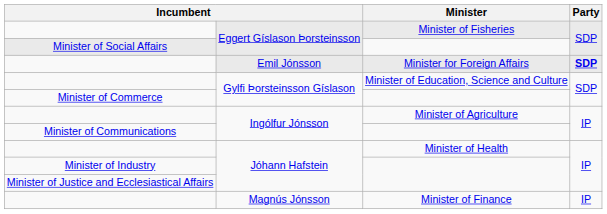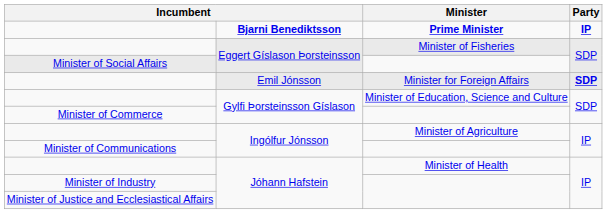+ row: Bjarni Benediktsson | Prime Minister | IP
- row: Magnús Jónsson | Minister of Finance | IP
